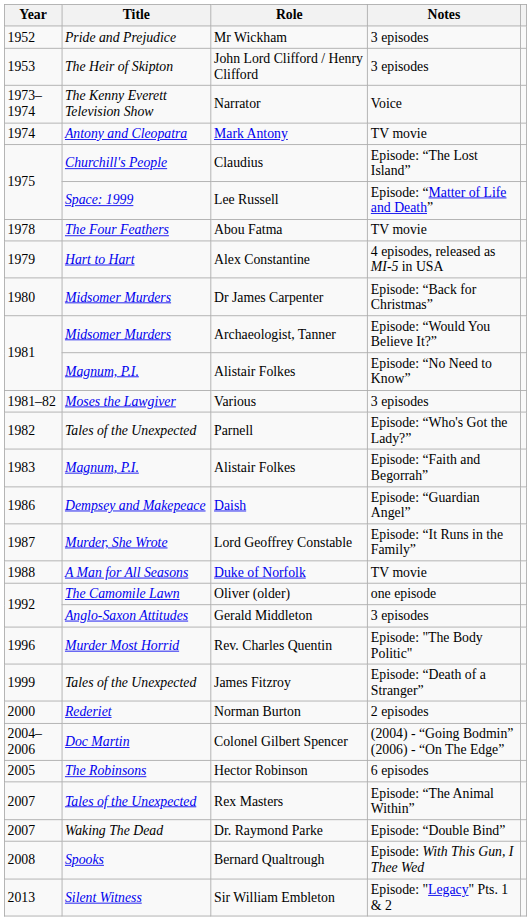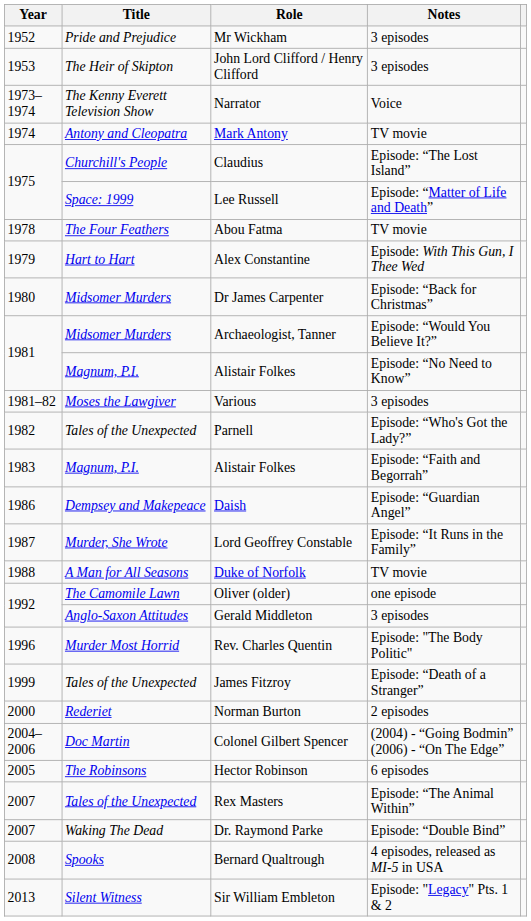Alex Constantine | Notes: 4 episodes, released as MI-5 in USA -> Episode: With This Gun, I Thee Wed
Bernard Qualtrough | Notes: Episode: With This Gun, I Thee Wed -> 4 episodes, released as MI-5 in USA
